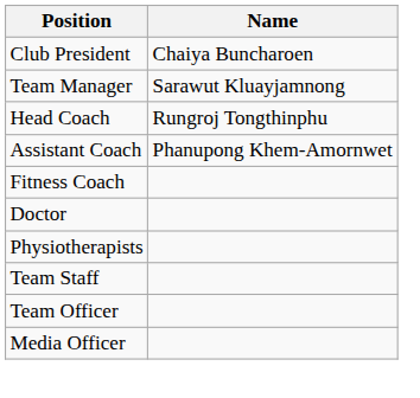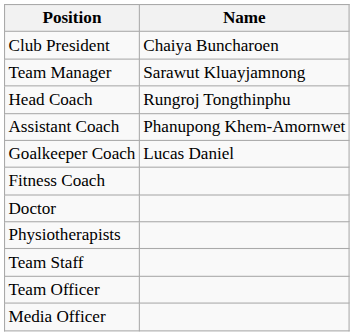+ row: Goalkeeper Coach | Lucas Daniel
